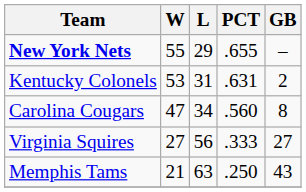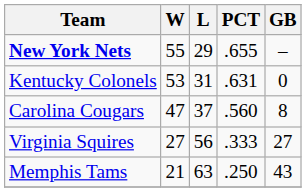Kentucky Colonels | GB: 2 -> 0
Carolina Cougars | L: 34 -> 37
